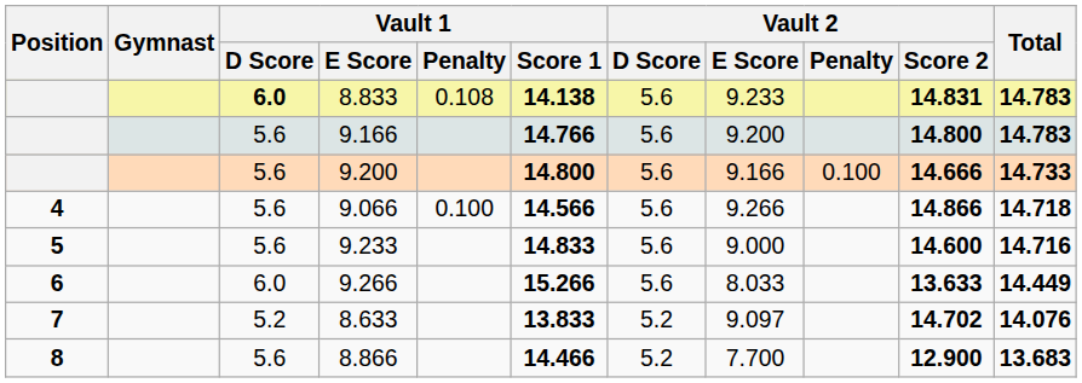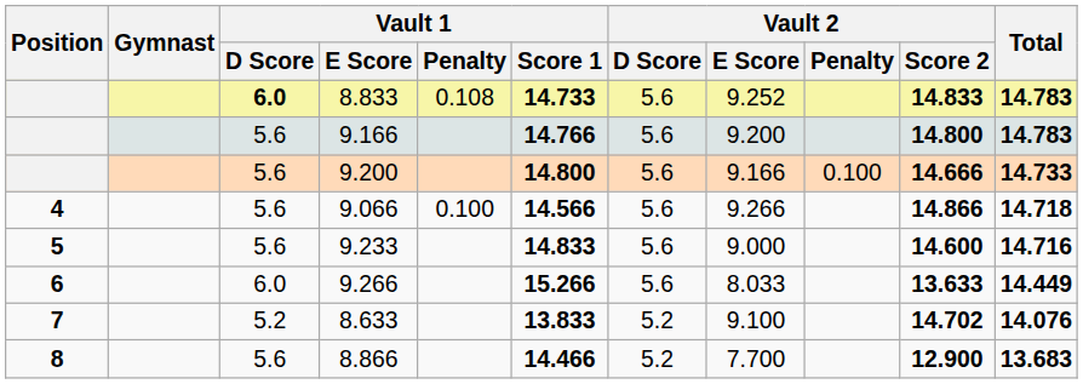8.833 | Vault 1 / Score 1: 14.138 -> 14.733
8.833 | Vault 2 / E Score: 9.233 -> 9.252
8.833 | Vault 2 / Score 2: 14.831 -> 14.833
8.633 | Vault 2 / E Score: 9.097 -> 9.100
